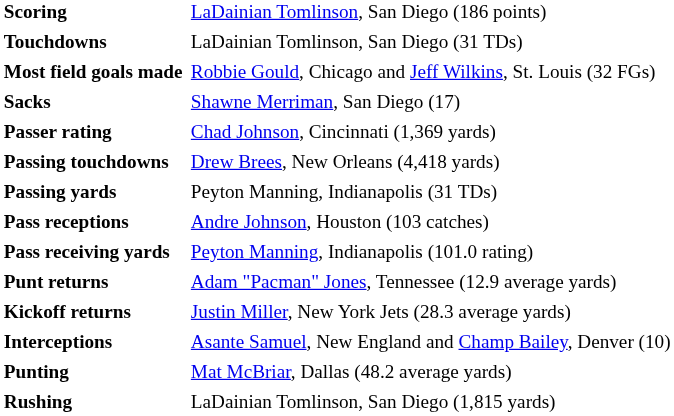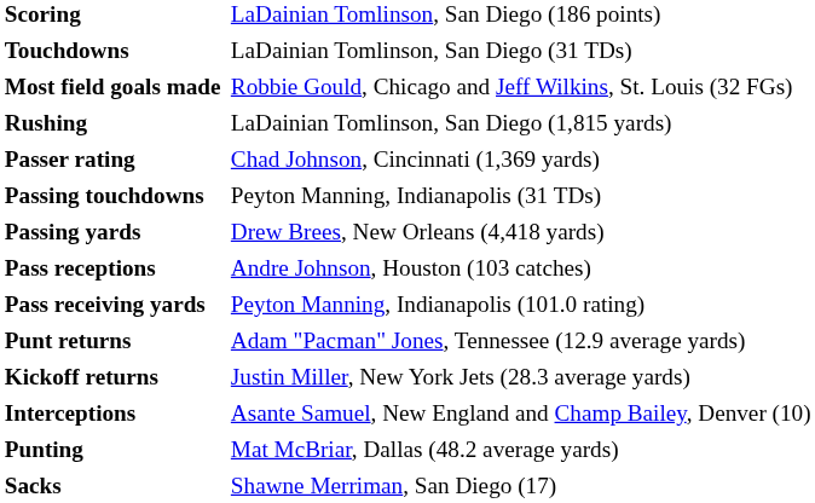rows swapped: Rushing <-> Sacks
Passing touchdowns | column 2: Drew Brees, New Orleans (4,418 yards) -> Peyton Manning, Indianapolis (31 TDs)
Passing yards | column 2: Peyton Manning, Indianapolis (31 TDs) -> Drew Brees, New Orleans (4,418 yards)
